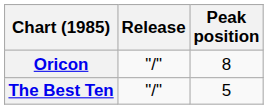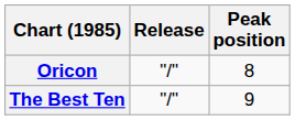The Best Ten | Peak position: 5 -> 9
